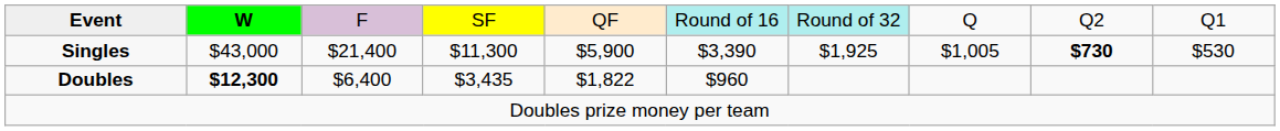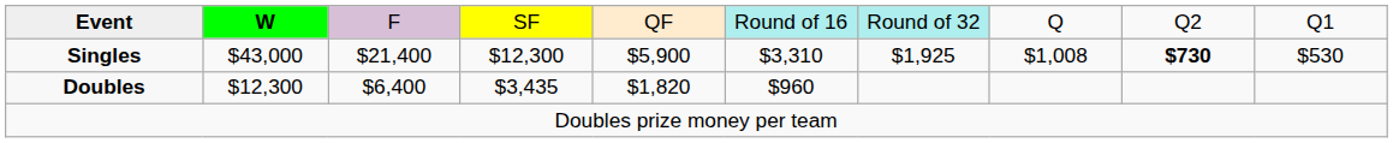Singles | column 4: $11,300 -> $12,300
Singles | column 6: $3,390 -> $3,310
Singles | column 8: $1,005 -> $1,008
Doubles | column 2: bold -> normal
Doubles | column 5: $1,822 -> $1,820
